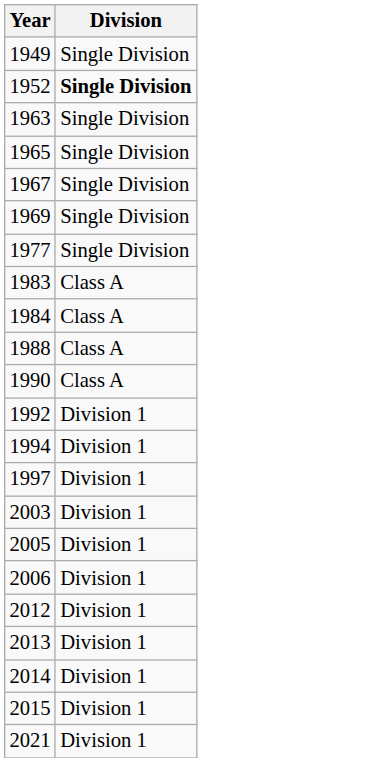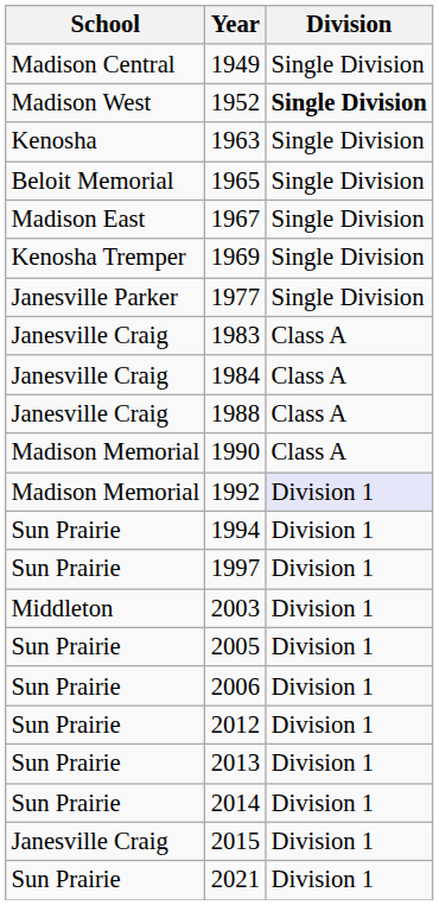+ column: School | Madison Central | Madison West | Kenosha | Beloit Memorial | Madison East | Kenosha Tremper | Janesville Parker | Janesville Craig | Janesville Craig | Janesville Craig | Madison Memorial | Madison Memorial | Sun Prairie | Sun Prairie | Middleton | Sun Prairie | Sun Prairie | Sun Prairie | Sun Prairie | Sun Prairie | Janesville Craig | Sun Prairie
1992 | Division: no background -> lavender background
